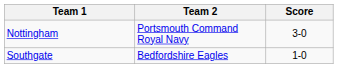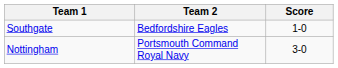rows swapped: Southgate <-> Nottingham
